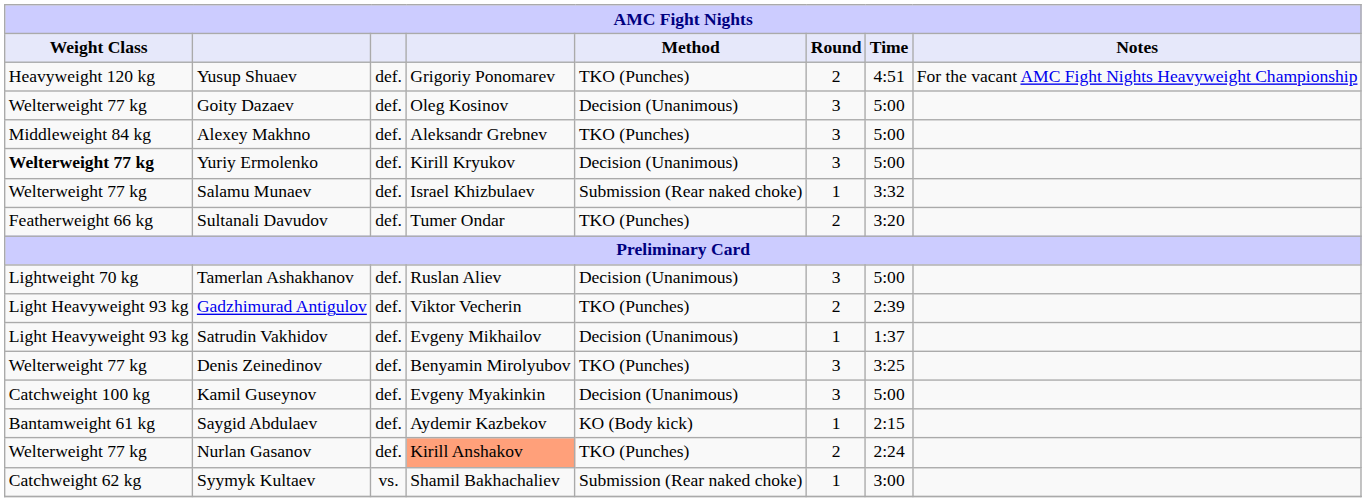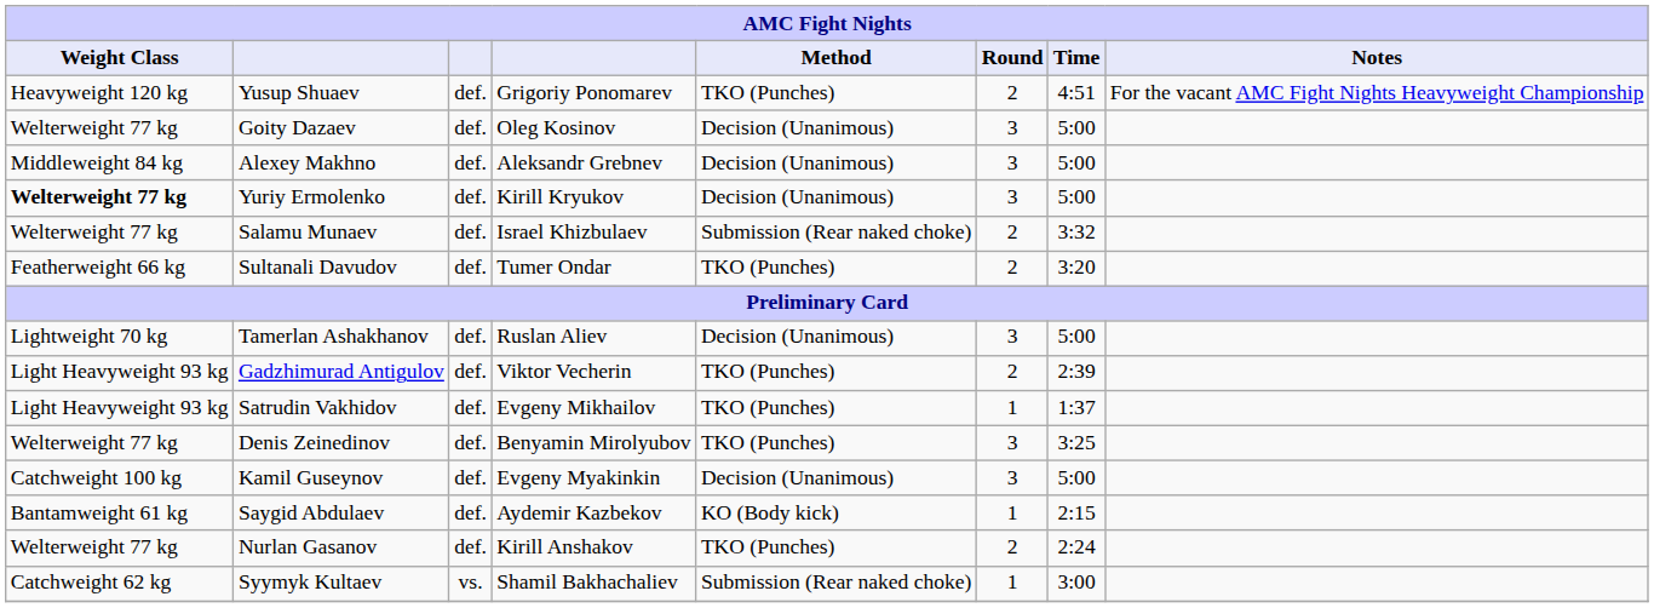Alexey Makhno | Method: TKO (Punches) -> Decision (Unanimous)
Salamu Munaev | Round: 1 -> 2
Satrudin Vakhidov | Method: Decision (Unanimous) -> TKO (Punches)
Nurlan Gasanov | column 4: lightsalmon background -> no background
